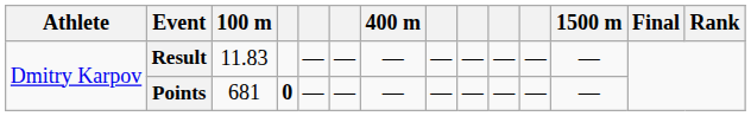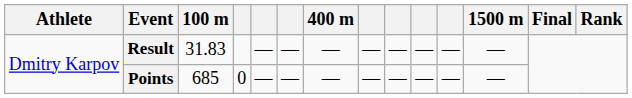Result | 100 m: 11.83 -> 31.83
Points | 100 m: 681 -> 685
Points | column 4: bold -> normal
